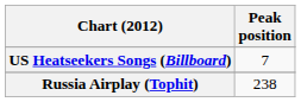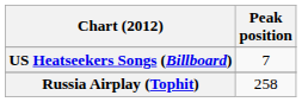Russia Airplay (Tophit) | Peak position: 238 -> 258
